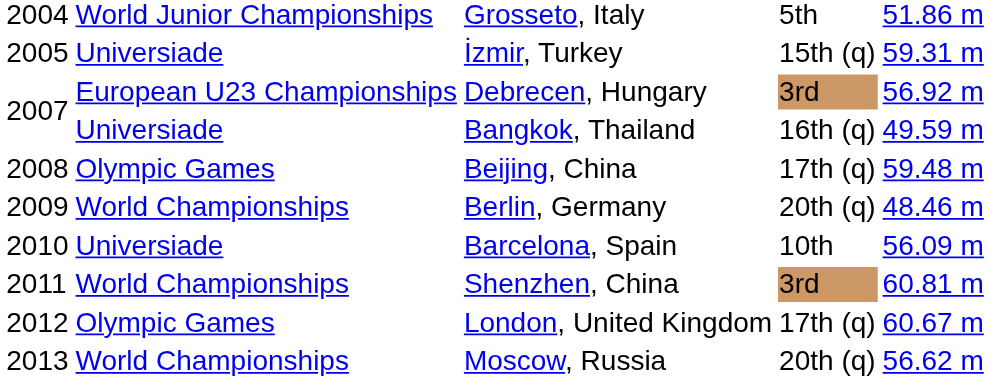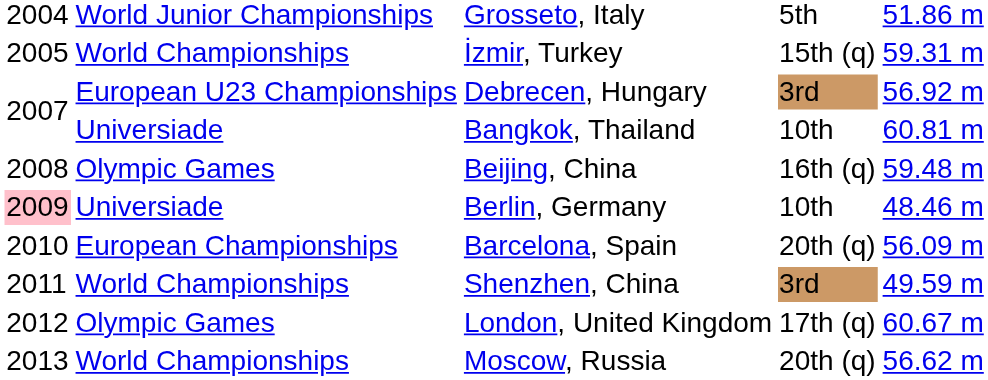İzmir, Turkey | column 2: Universiade -> World Championships
Bangkok, Thailand | column 4: 16th (q) -> 10th
Bangkok, Thailand | column 5: 49.59 m -> 60.81 m
Beijing, China | column 4: 17th (q) -> 16th (q)
Berlin, Germany | column 1: no background -> pink background
Berlin, Germany | column 2: World Championships -> Universiade
Berlin, Germany | column 4: 20th (q) -> 10th
Barcelona, Spain | column 2: Universiade -> European Championships
Barcelona, Spain | column 4: 10th -> 20th (q)
Shenzhen, China | column 5: 60.81 m -> 49.59 m
